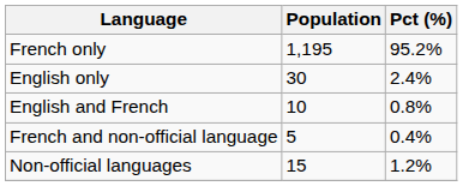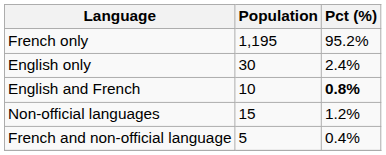English and French | Pct (%): normal -> bold
rows swapped: Non-official languages <-> French and non-official language
